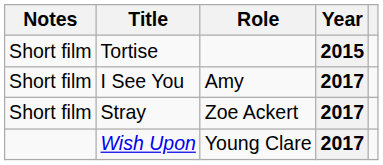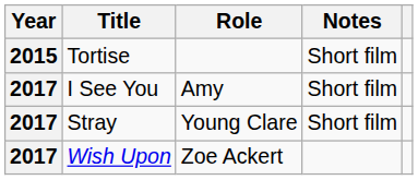columns swapped: Year <-> Notes
Stray | Role: Zoe Ackert -> Young Clare
Wish Upon | Role: Young Clare -> Zoe Ackert
